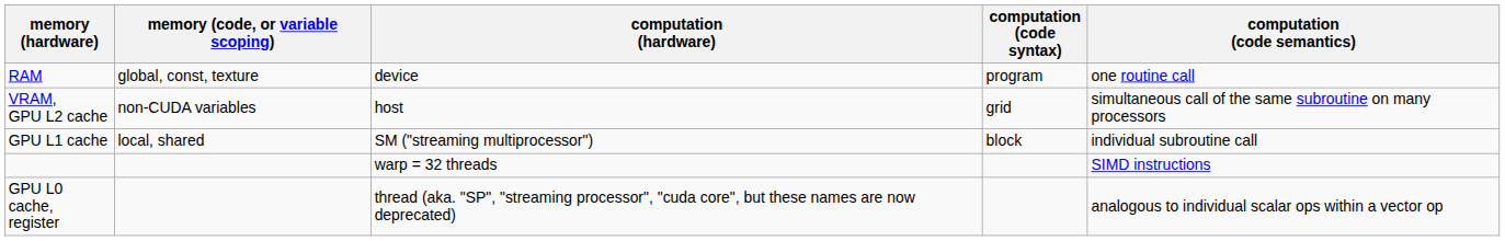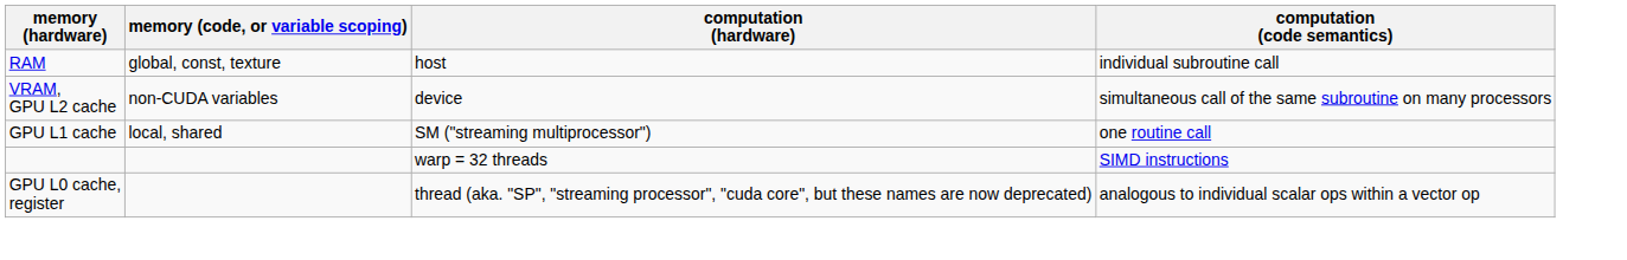- column: computation (code syntax) | program | grid | block
RAM | computation (hardware): device -> host
RAM | computation (code semantics): one routine call -> individual subroutine call
VRAM, GPU L2 cache | computation (hardware): host -> device
GPU L1 cache | computation (code semantics): individual subroutine call -> one routine call
